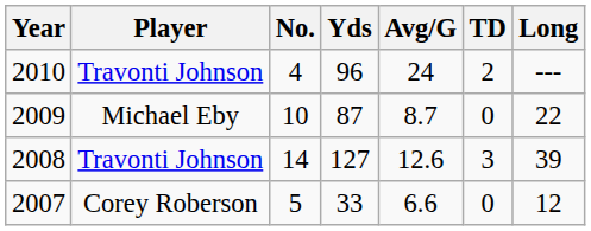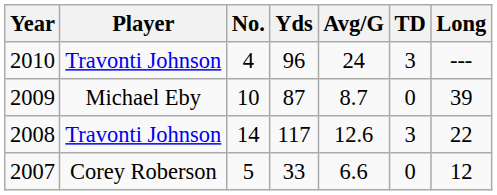2010 | TD: 2 -> 3
2009 | Long: 22 -> 39
2008 | Yds: 127 -> 117
2008 | Long: 39 -> 22
